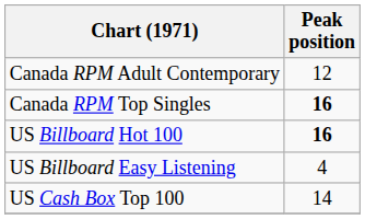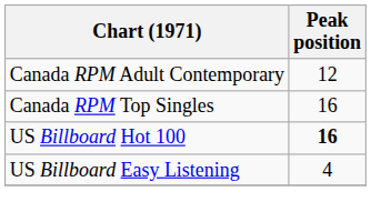Canada RPM Top Singles | Peak position: bold -> normal
- row: US Cash Box Top 100 | 14
